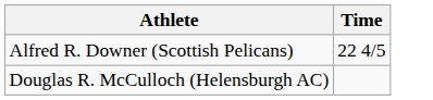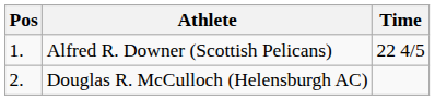+ column: Pos | 1. | 2.
